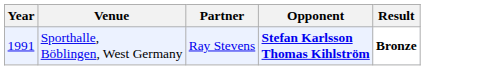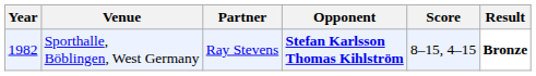+ column: Score | 8–15, 4–15
Sporthalle, Böblingen, West Germany | Year: 1991 -> 1982
